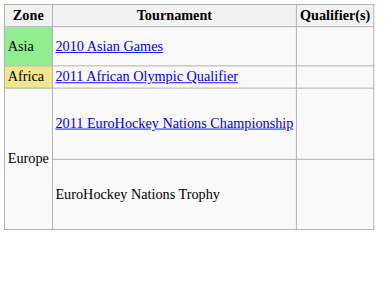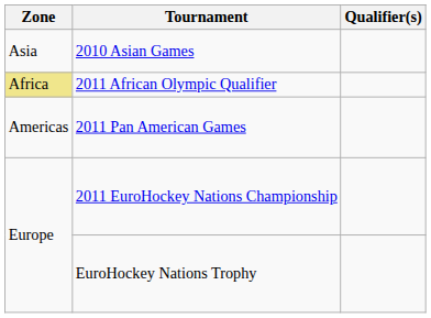2010 Asian Games | Zone: lightgreen background -> no background
+ row: Americas | 2011 Pan American Games
